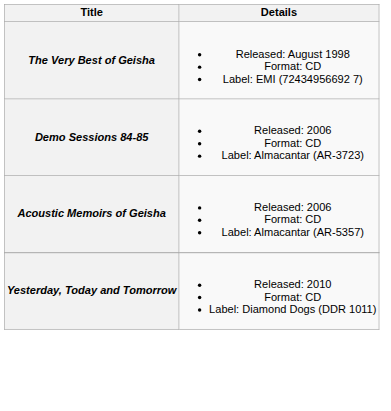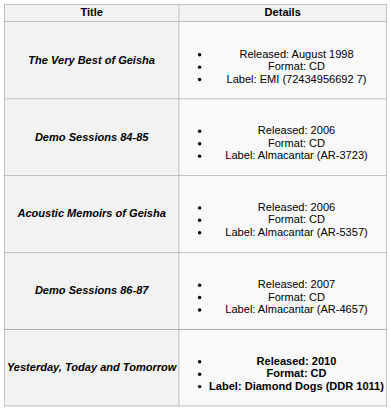+ row: Demo Sessions 86-87 | Released: 2007 Format: CD Label: Almacantar (AR-4657)
Yesterday, Today and Tomorrow | Details: normal -> bold
